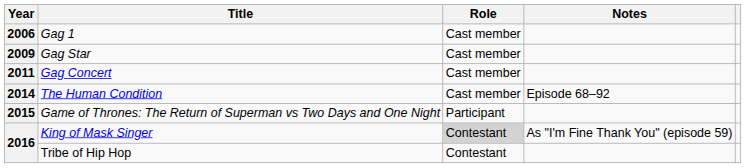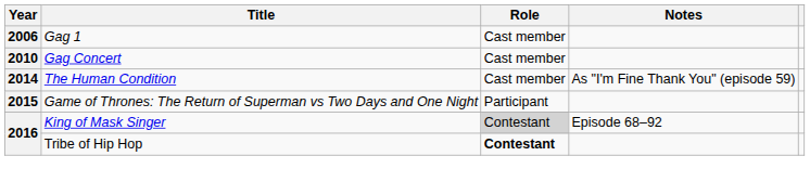- row: 2009 | Gag Star | Cast member
Gag Concert | Year: 2011 -> 2010
The Human Condition | Notes: Episode 68–92 -> As "I'm Fine Thank You" (episode 59)
King of Mask Singer | Notes: As "I'm Fine Thank You" (episode 59) -> Episode 68–92
Tribe of Hip Hop | Role: normal -> bold
